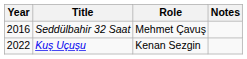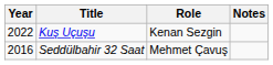rows swapped: Seddülbahir 32 Saat <-> Kuş Uçuşu
